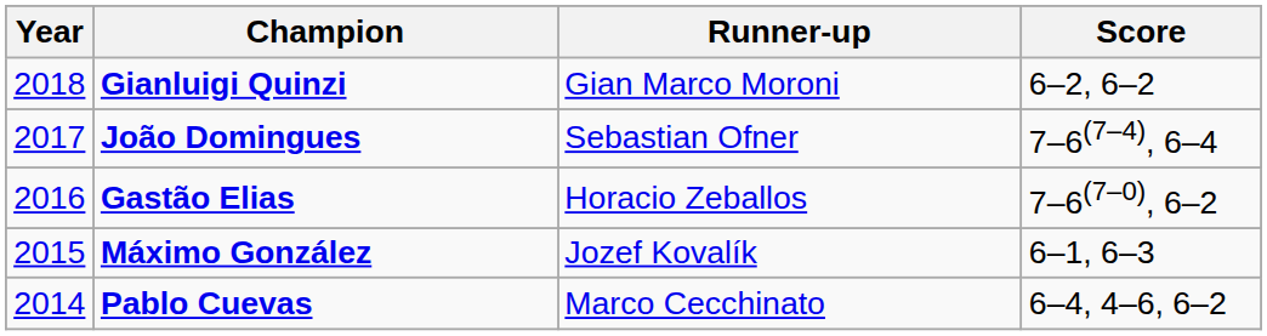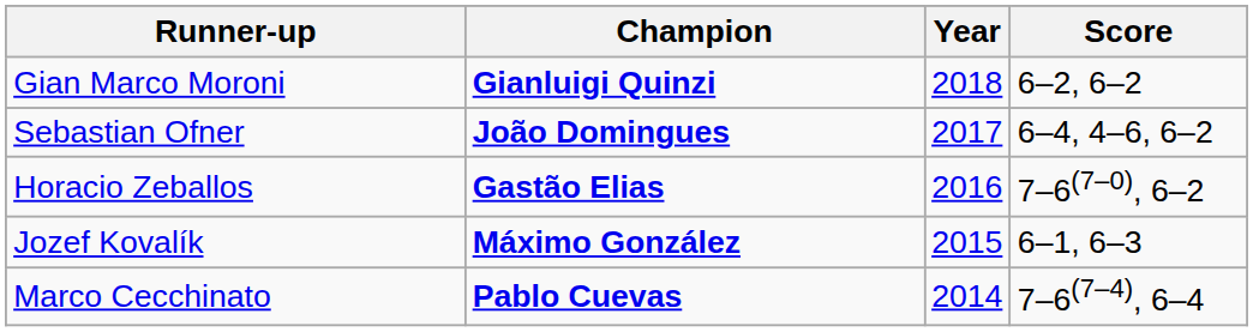columns swapped: Year <-> Runner-up
João Domingues | Score: 7–6(7–4), 6–4 -> 6–4, 4–6, 6–2
Pablo Cuevas | Score: 6–4, 4–6, 6–2 -> 7–6(7–4), 6–4
